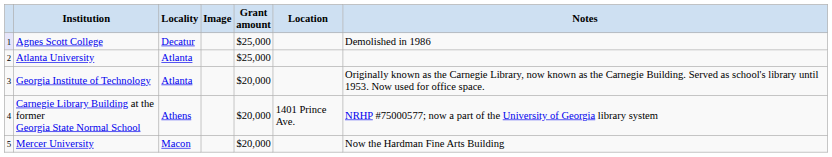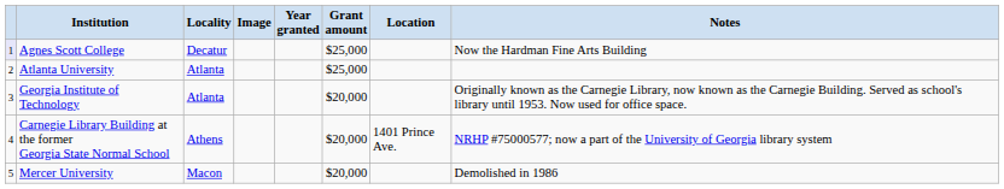+ column: Year granted
Agnes Scott College | Notes: Demolished in 1986 -> Now the Hardman Fine Arts Building
Mercer University | Notes: Now the Hardman Fine Arts Building -> Demolished in 1986
